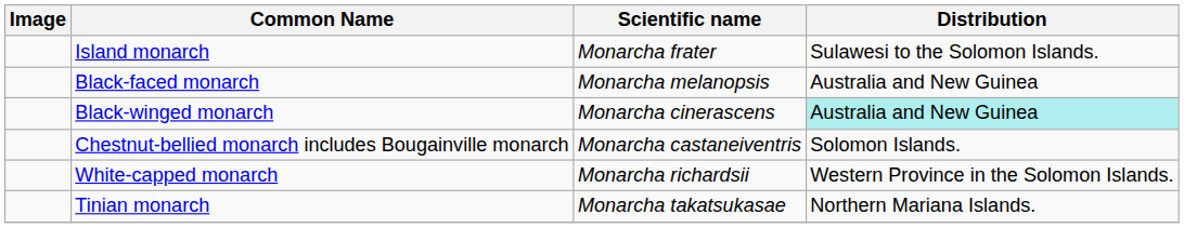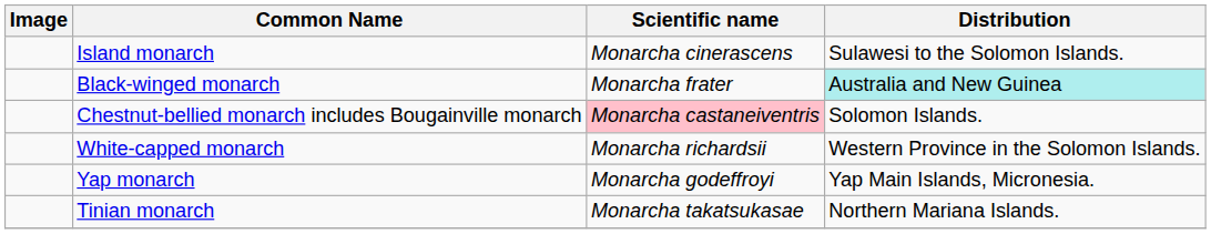Island monarch | Scientific name: Monarcha frater -> Monarcha cinerascens
- row: Black-faced monarch | Monarcha melanopsis | Australia and New Guinea
Black-winged monarch | Scientific name: Monarcha cinerascens -> Monarcha frater
Chestnut-bellied monarch includes Bougainville monarch | Scientific name: no background -> pink background
+ row: Yap monarch | Monarcha godeffroyi | Yap Main Islands, Micronesia.
